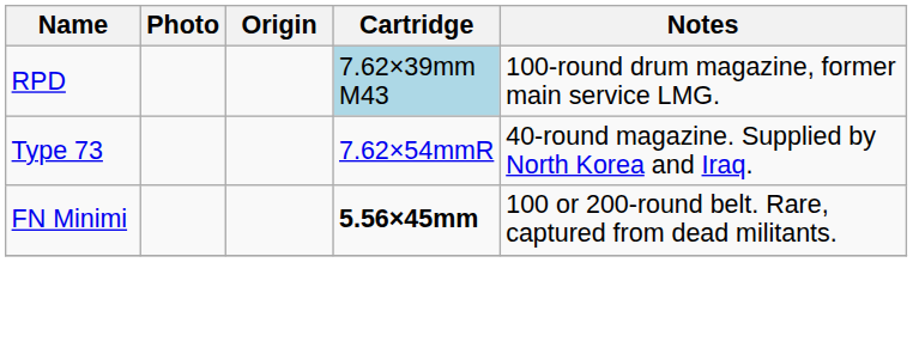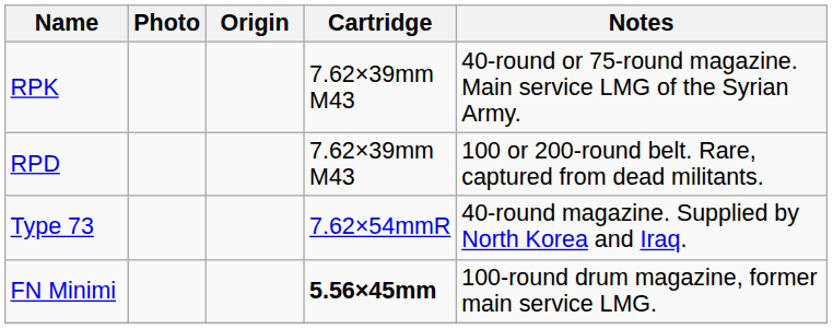+ row: RPK | 7.62×39mm M43 | 40-round or 75-round magazine. Main service LMG of the Syrian Army.
RPD | Cartridge: lightblue background -> no background
RPD | Notes: 100-round drum magazine, former main service LMG. -> 100 or 200-round belt. Rare, captured from dead militants.
FN Minimi | Notes: 100 or 200-round belt. Rare, captured from dead militants. -> 100-round drum magazine, former main service LMG.
